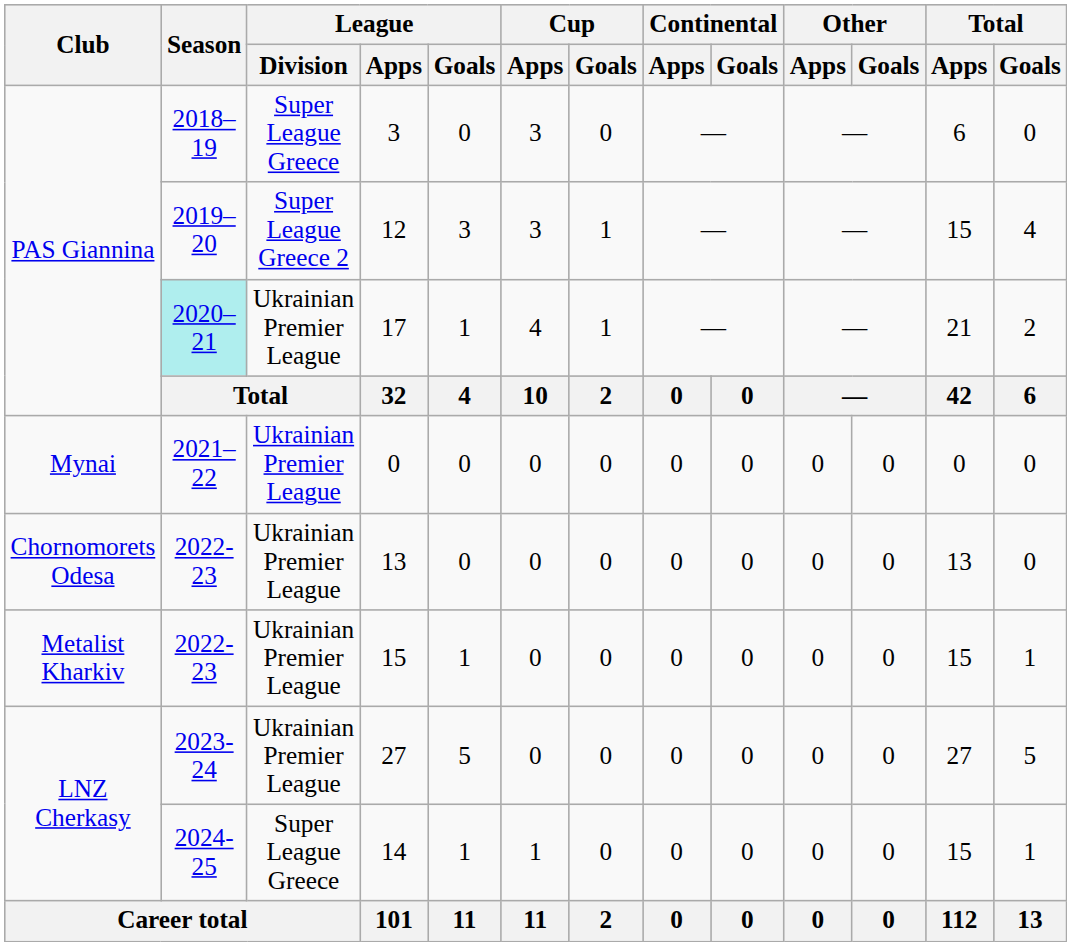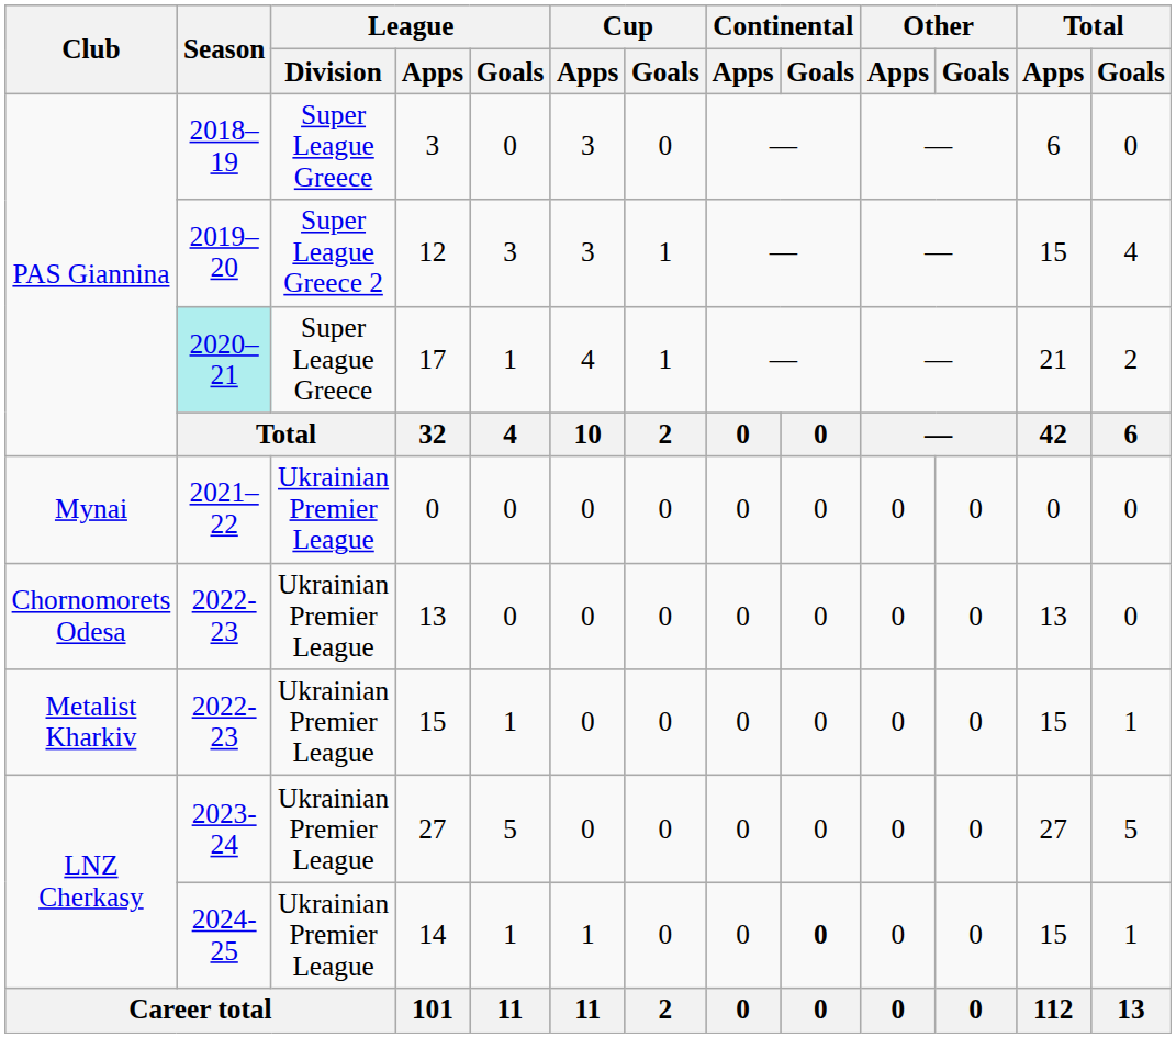17 | League / Division: Ukrainian Premier League -> Super League Greece
14 | League / Division: Super League Greece -> Ukrainian Premier League
14 | Continental / Goals: normal -> bold
